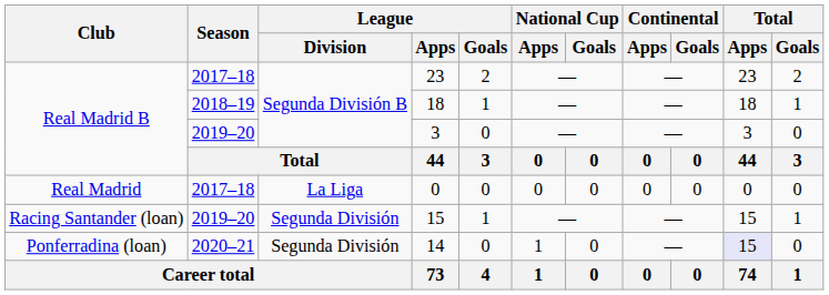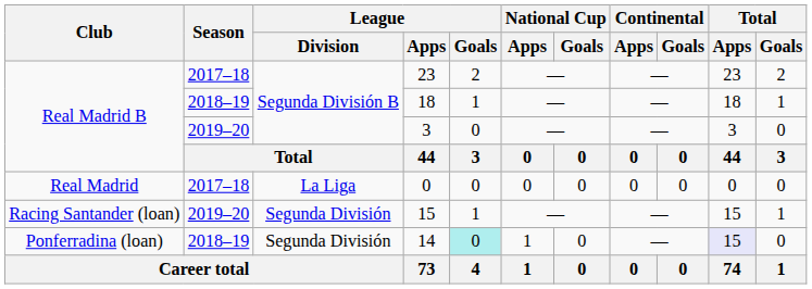14 | Season: 2020–21 -> 2018–19
14 | League / Goals: no background -> paleturquoise background
